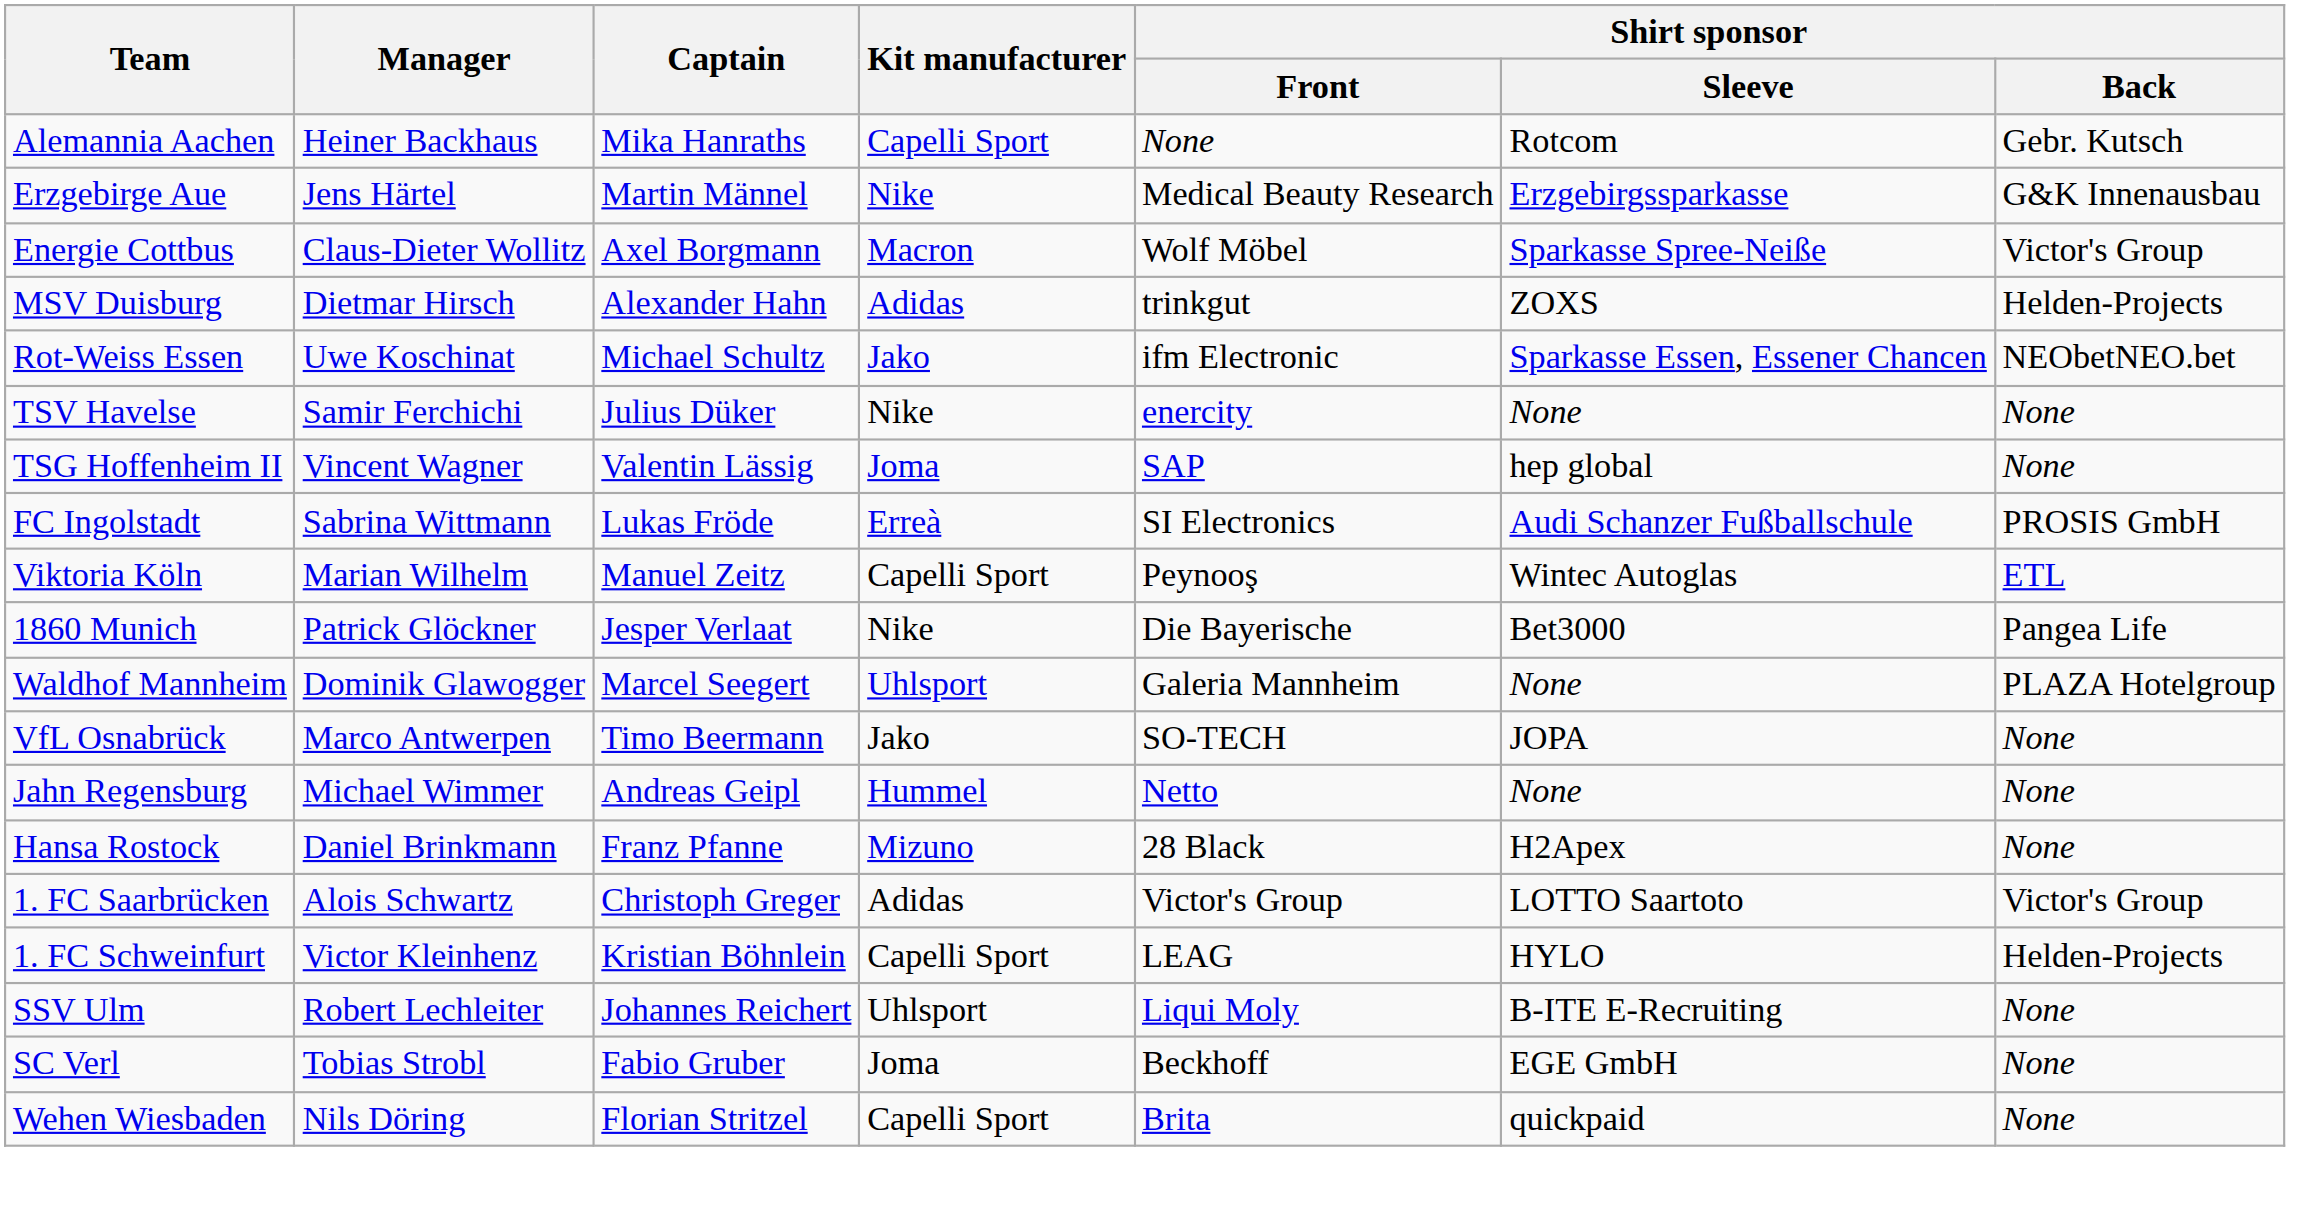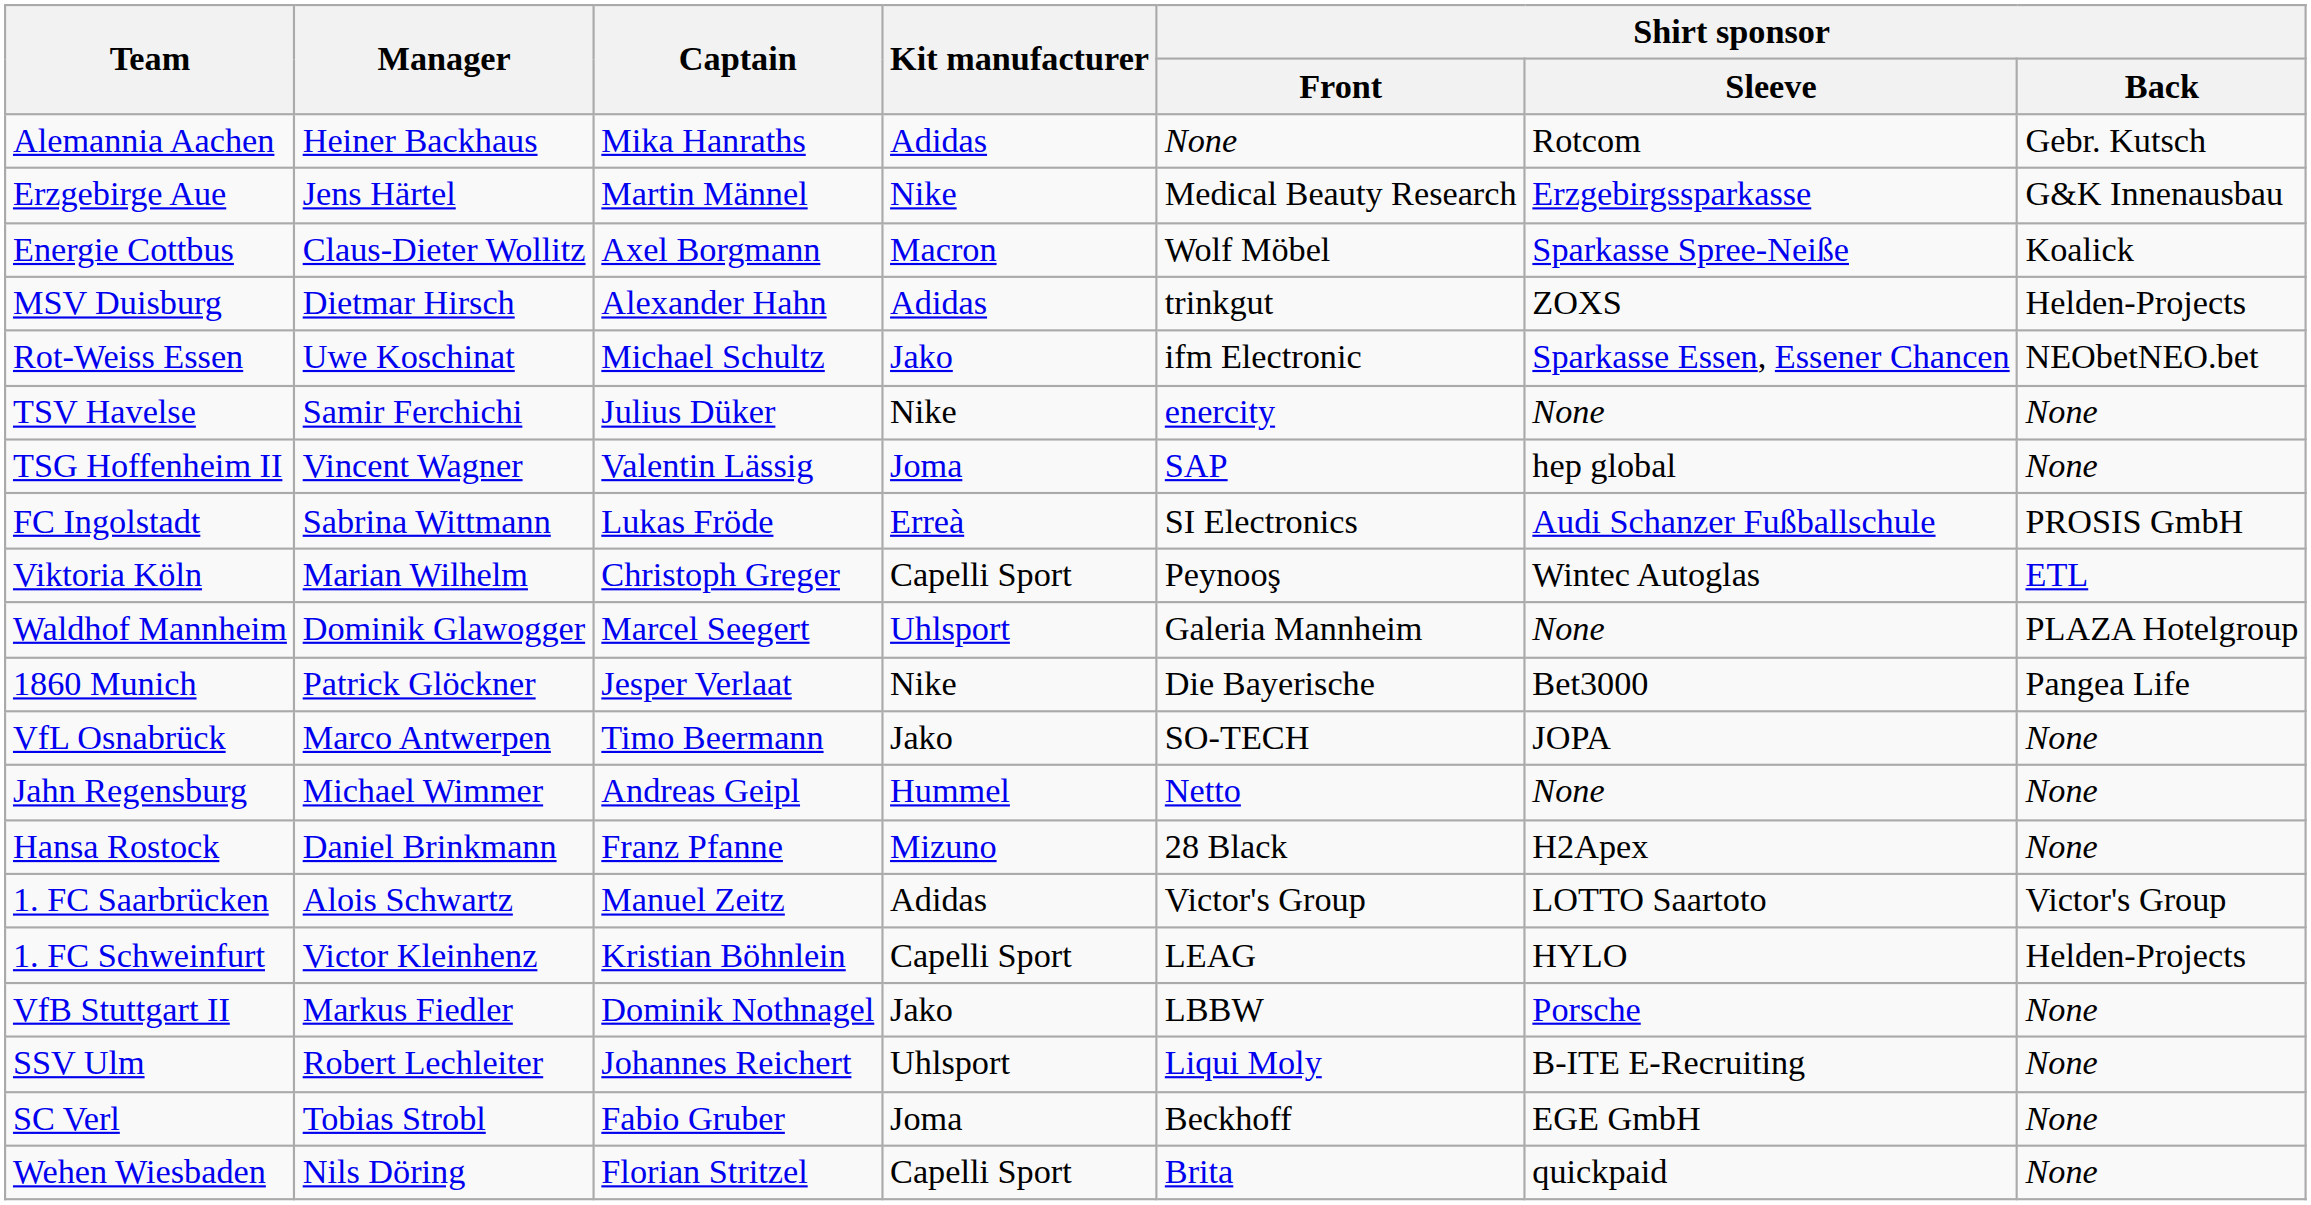Alemannia Aachen | Kit manufacturer: Capelli Sport -> Adidas
Energie Cottbus | Shirt sponsor / Back: Victor's Group -> Koalick
Viktoria Köln | Captain: Manuel Zeitz -> Christoph Greger
rows swapped: Waldhof Mannheim <-> 1860 Munich
1. FC Saarbrücken | Captain: Christoph Greger -> Manuel Zeitz
+ row: VfB Stuttgart II | Markus Fiedler | Dominik Nothnagel | Jako | LBBW | Porsche | None
